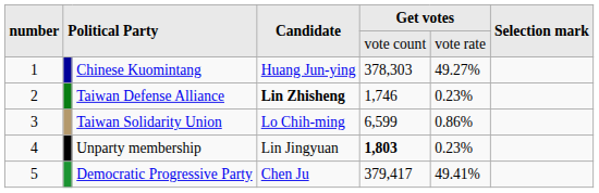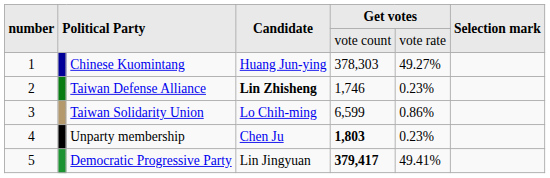Unparty membership | Candidate: Lin Jingyuan -> Chen Ju
Democratic Progressive Party | Candidate: Chen Ju -> Lin Jingyuan
Democratic Progressive Party | column 5: normal -> bold
